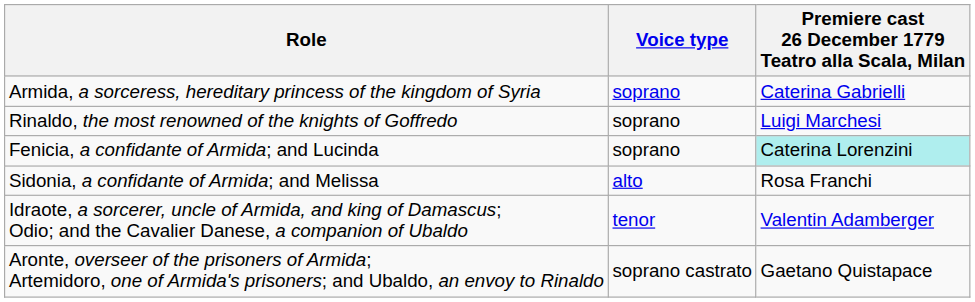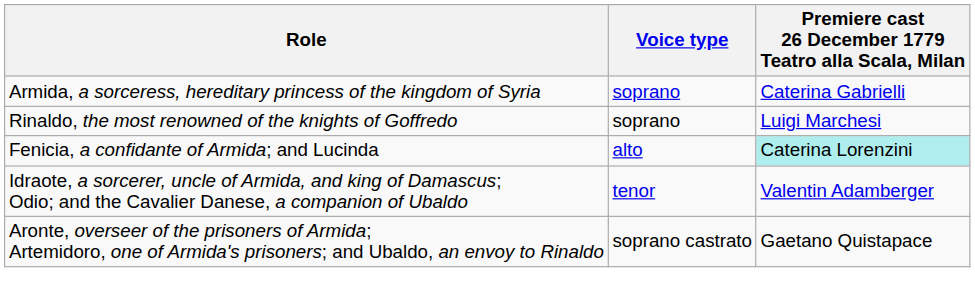Fenicia, a confidante of Armida; and Lucinda | Voice type: soprano -> alto
- row: Sidonia, a confidante of Armida; and Melissa | alto | Rosa Franchi
